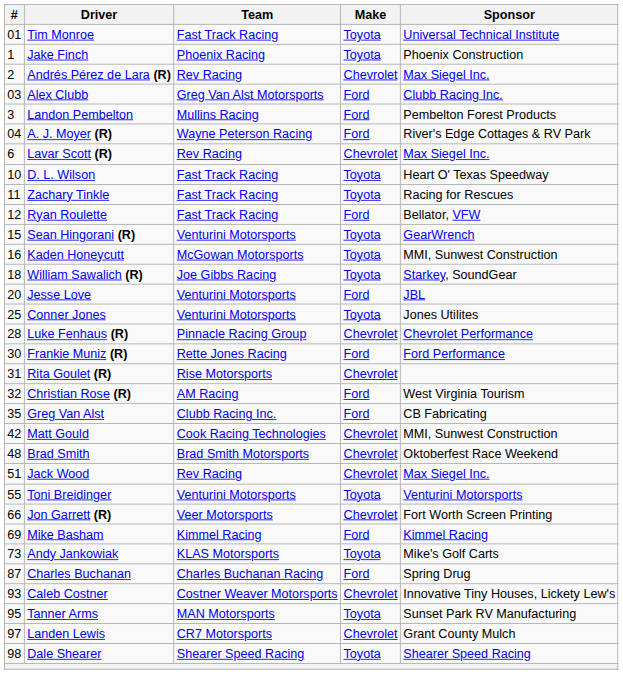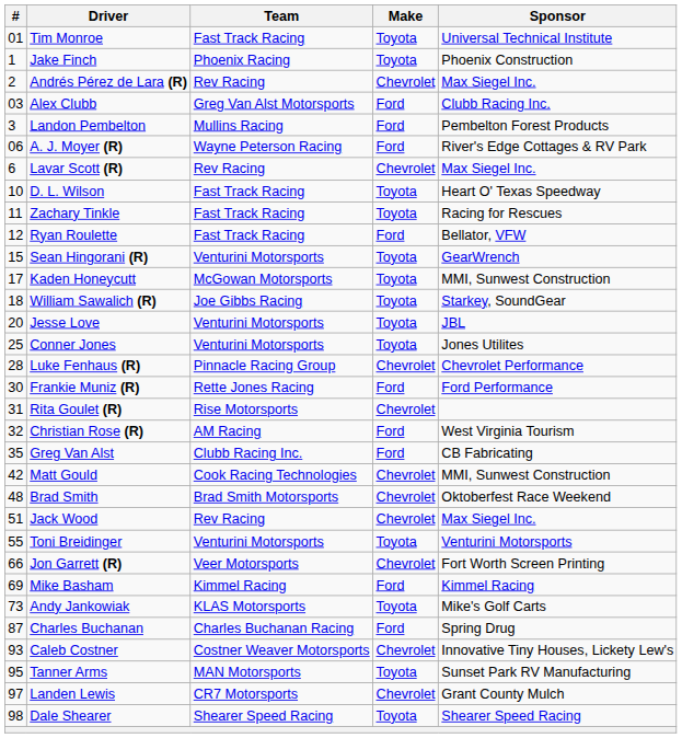A. J. Moyer (R) | #: 04 -> 06
Kaden Honeycutt | #: 16 -> 17
Jesse Love | Make: Ford -> Toyota
